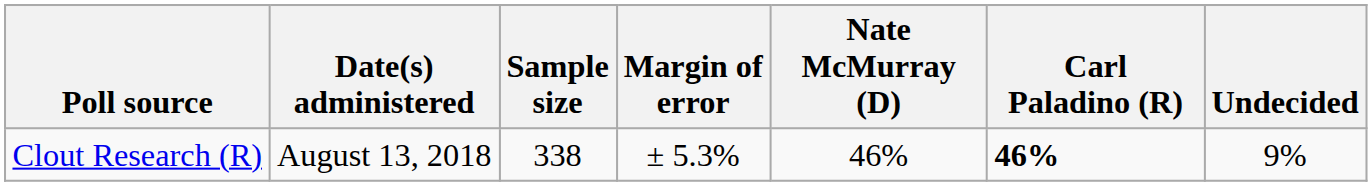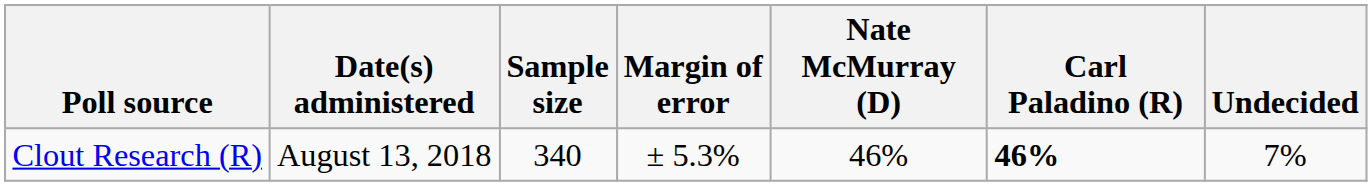Clout Research (R) | Sample size: 338 -> 340
Clout Research (R) | Undecided: 9% -> 7%
